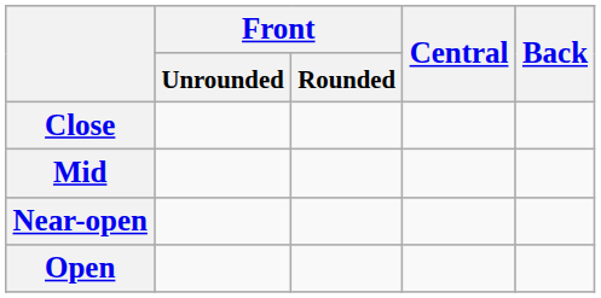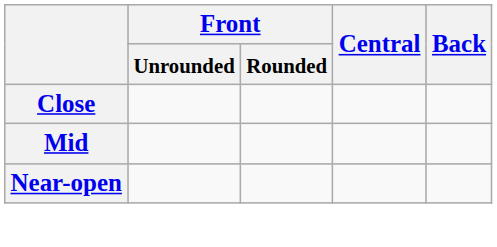- row: Open
